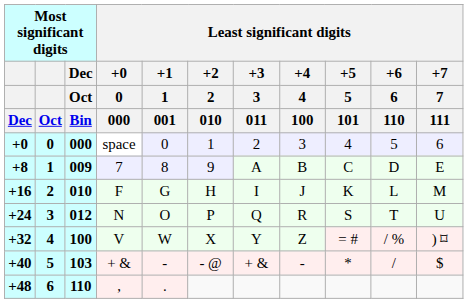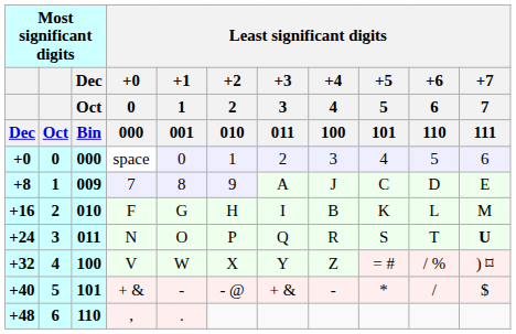+8 | Least significant digits / +4 / 4 / 100: B -> J
+16 | Least significant digits / +4 / 4 / 100: J -> B
+24 | Most significant digits / Dec / Oct / Bin: 012 -> 011
+24 | Least significant digits / +7 / 7 / 111: normal -> bold
+40 | Most significant digits / Dec / Oct / Bin: 103 -> 101
